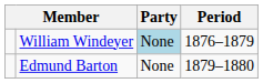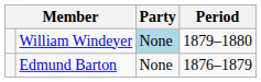William Windeyer | Period: 1876–1879 -> 1879–1880
Edmund Barton | Period: 1879–1880 -> 1876–1879
